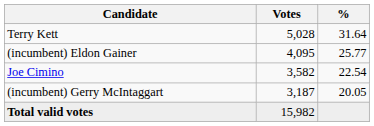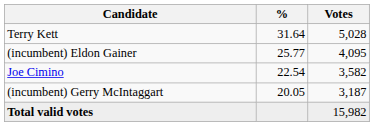columns swapped: Votes <-> %
